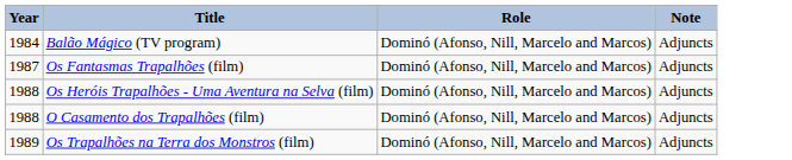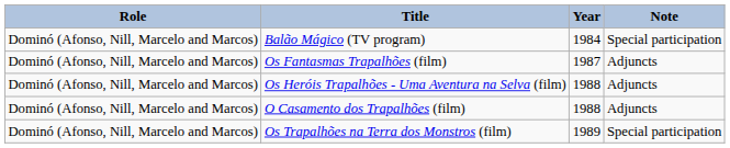columns swapped: Year <-> Role
Balão Mágico (TV program) | Note: Adjuncts -> Special participation
Os Trapalhões na Terra dos Monstros (film) | Note: Adjuncts -> Special participation
